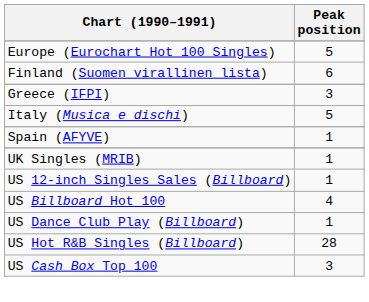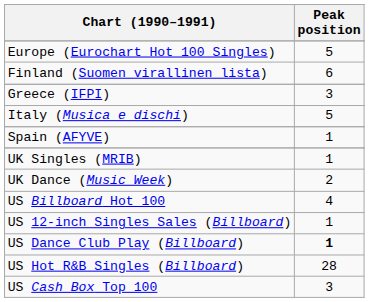+ row: UK Dance (Music Week) | 2
rows swapped: US Billboard Hot 100 <-> US 12-inch Singles Sales (Billboard)
US Dance Club Play (Billboard) | Peak position: normal -> bold
